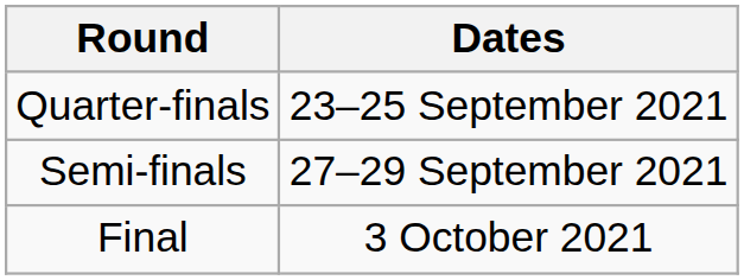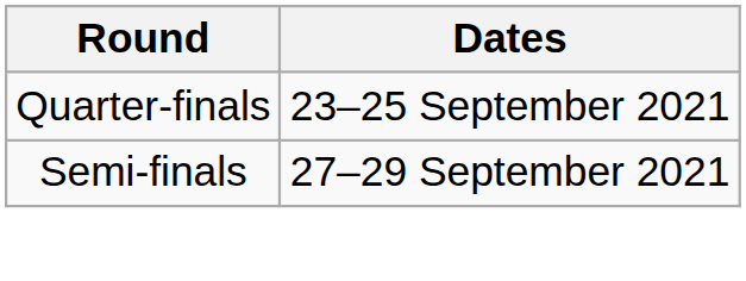- row: Final | 3 October 2021
